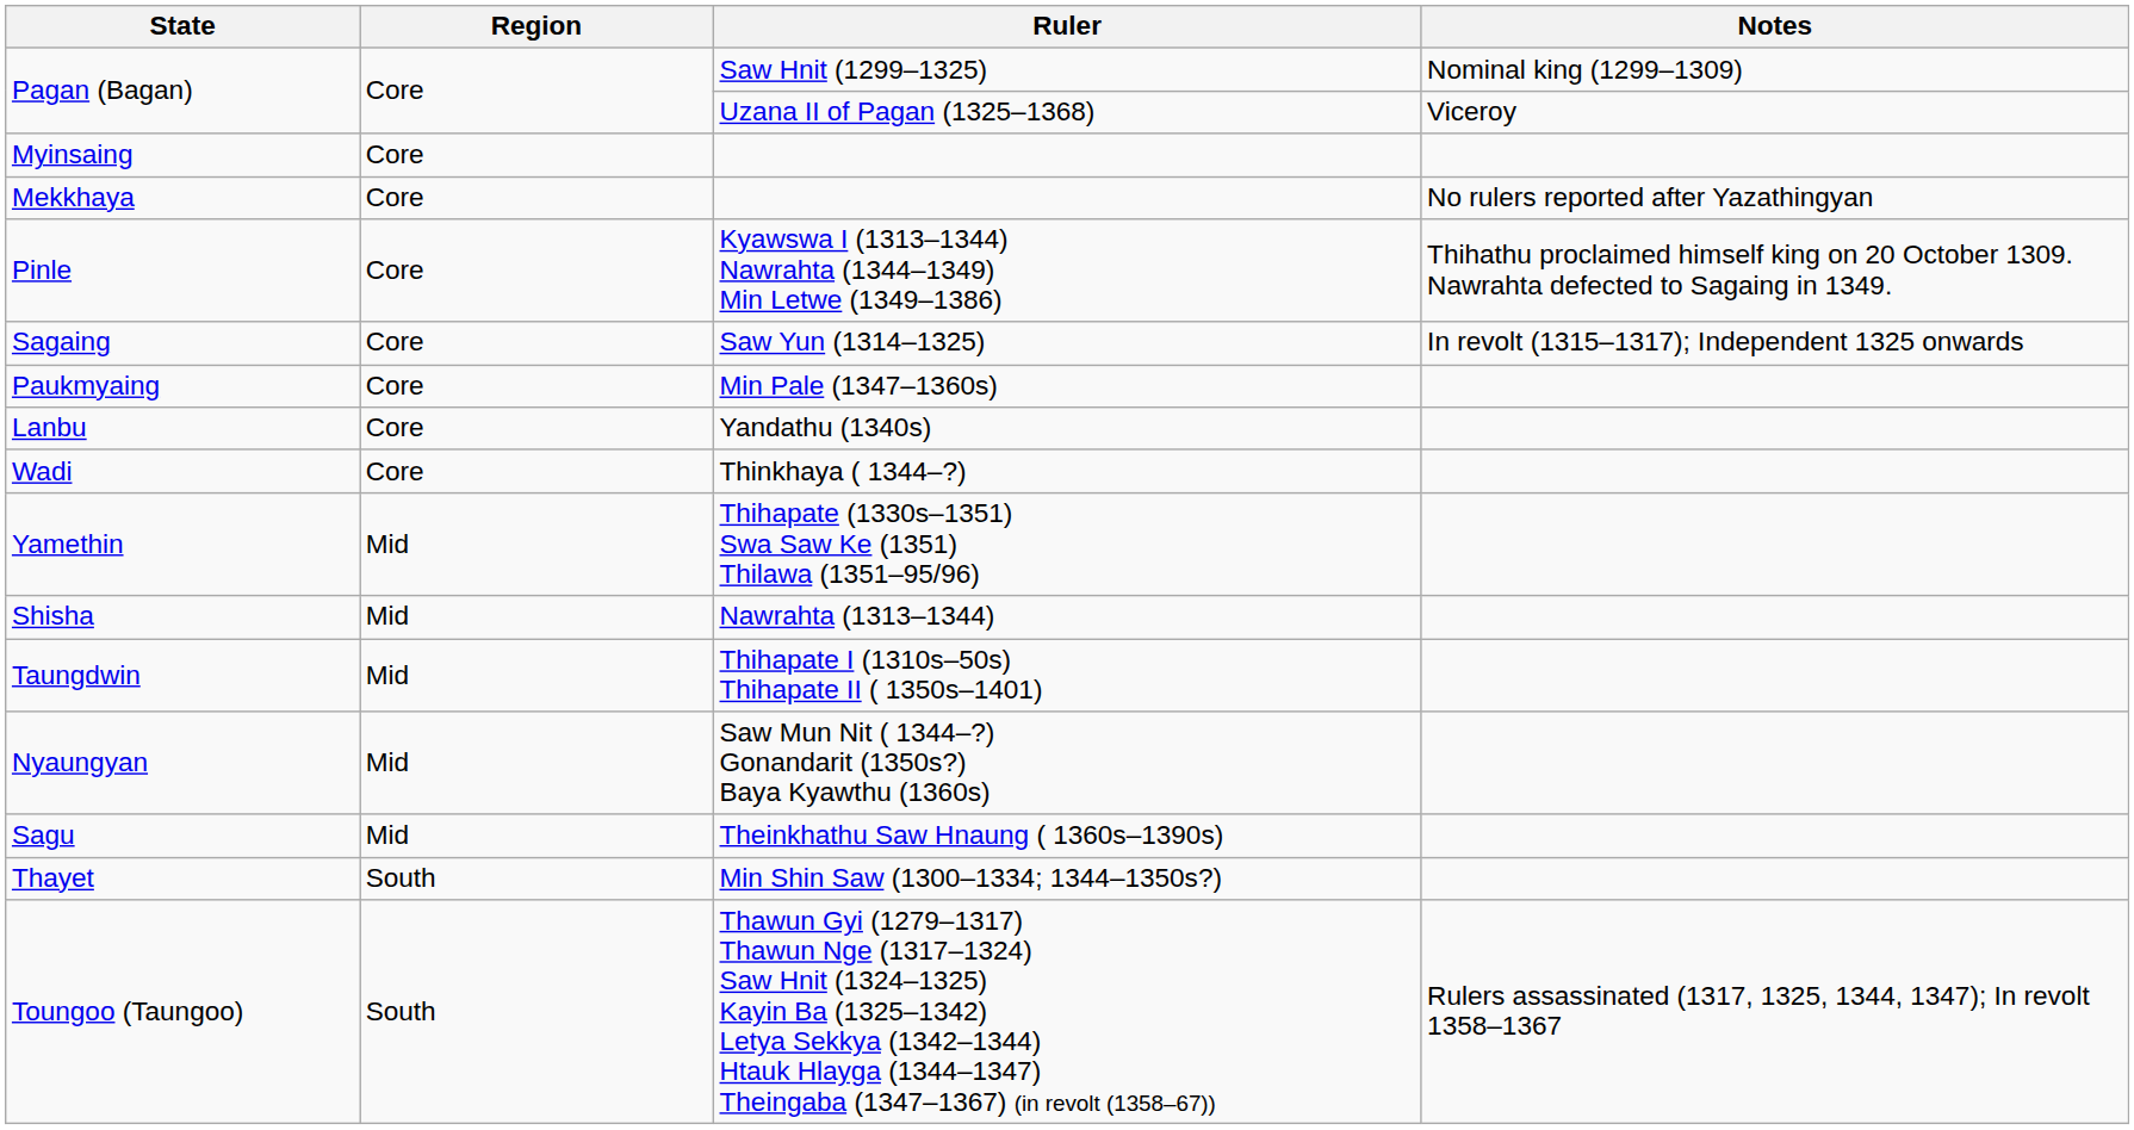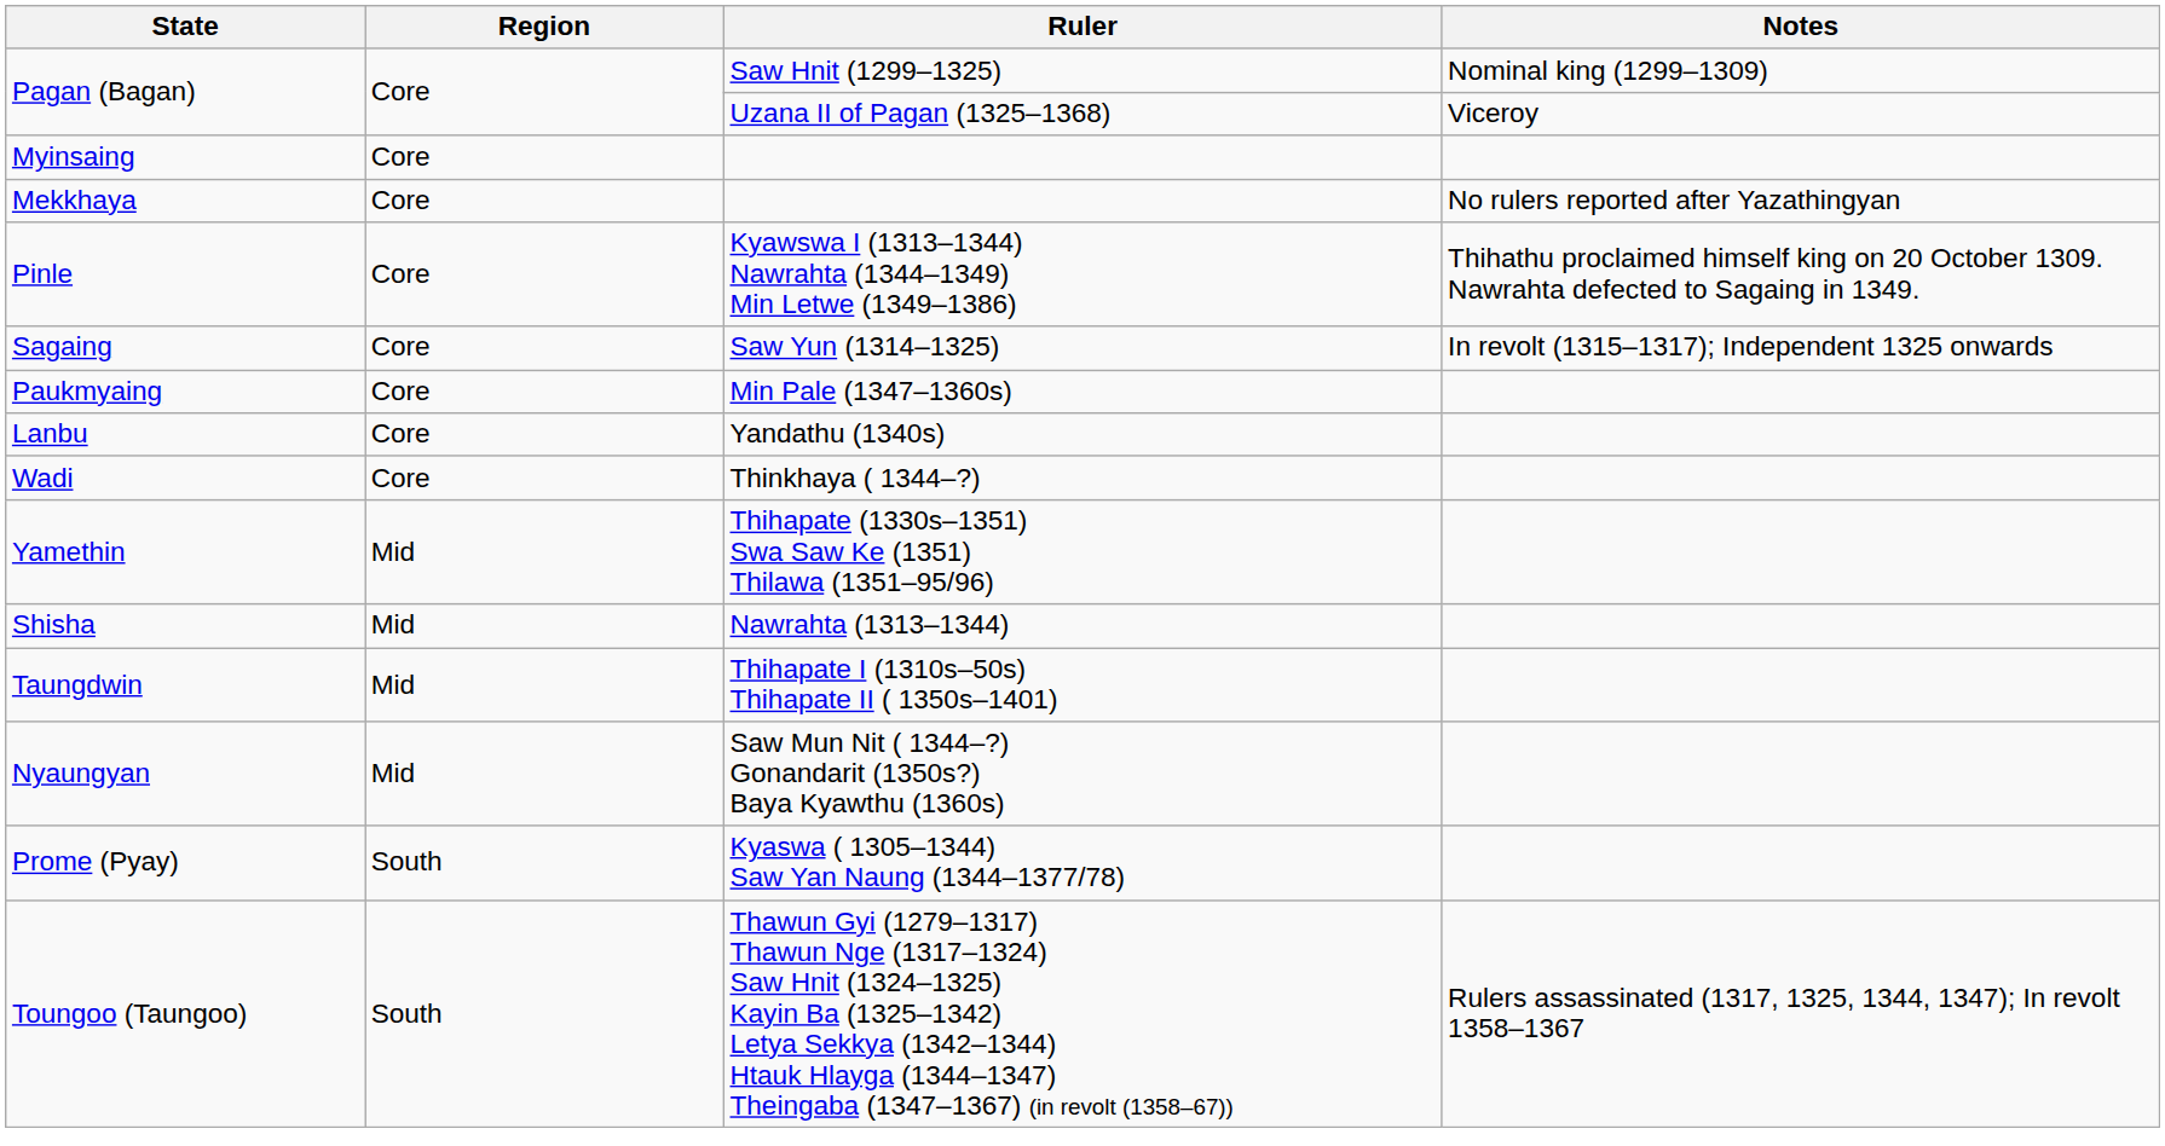- row: Sagu | Mid | Theinkhathu Saw Hnaung ( 1360s–1390s)
- row: Thayet | South | Min Shin Saw (1300–1334; 1344–1350s?)
+ row: Prome (Pyay) | South | Kyaswa ( 1305–1344) Saw Yan Naung (1344–1377/78)
